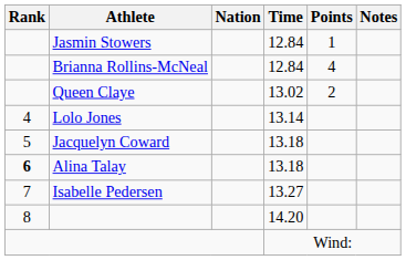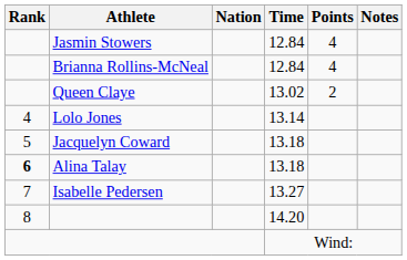Jasmin Stowers | Points: 1 -> 4
